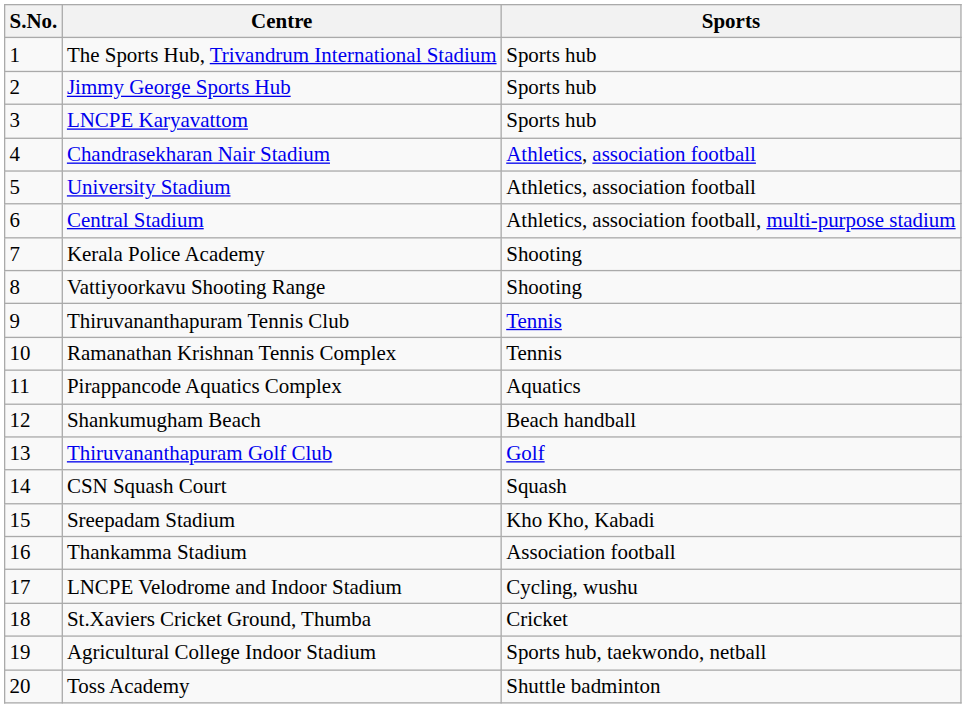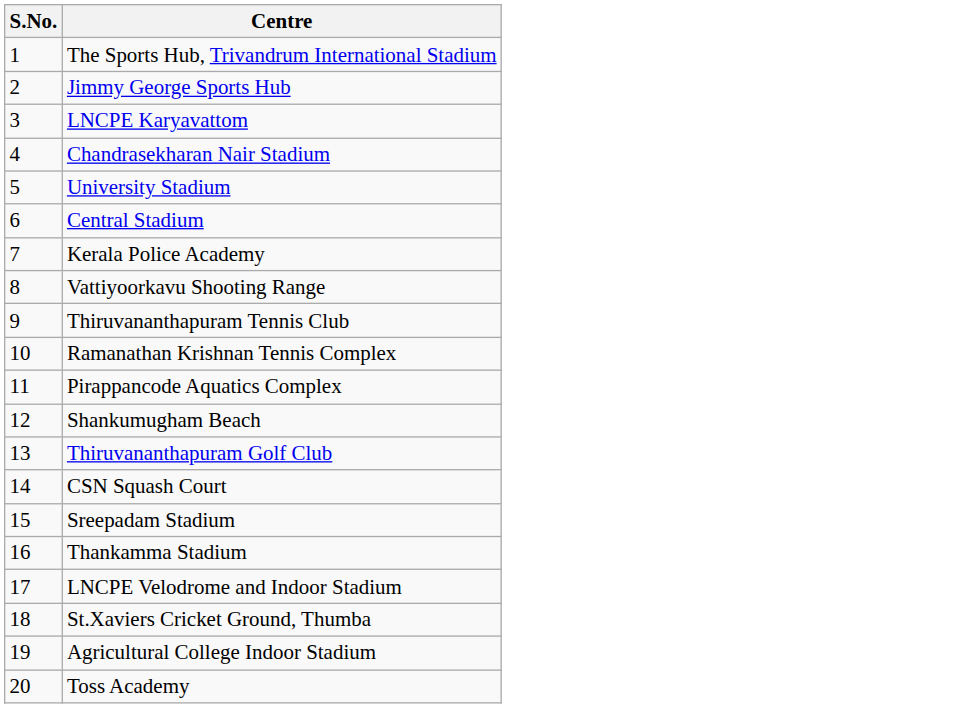- column: Sports | Sports hub | Sports hub | Sports hub | Athletics, association football | Athletics, association football | Athletics, association football, multi-purpose stadium | Shooting | Shooting | Tennis | Tennis | Aquatics | Beach handball | Golf | Squash | Kho Kho, Kabadi | Association football | Cycling, wushu | Cricket | Sports hub, taekwondo, netball | Shuttle badminton
